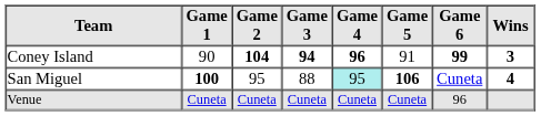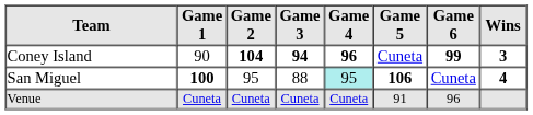Coney Island | Game 5: 91 -> Cuneta
Venue | Game 5: Cuneta -> 91
